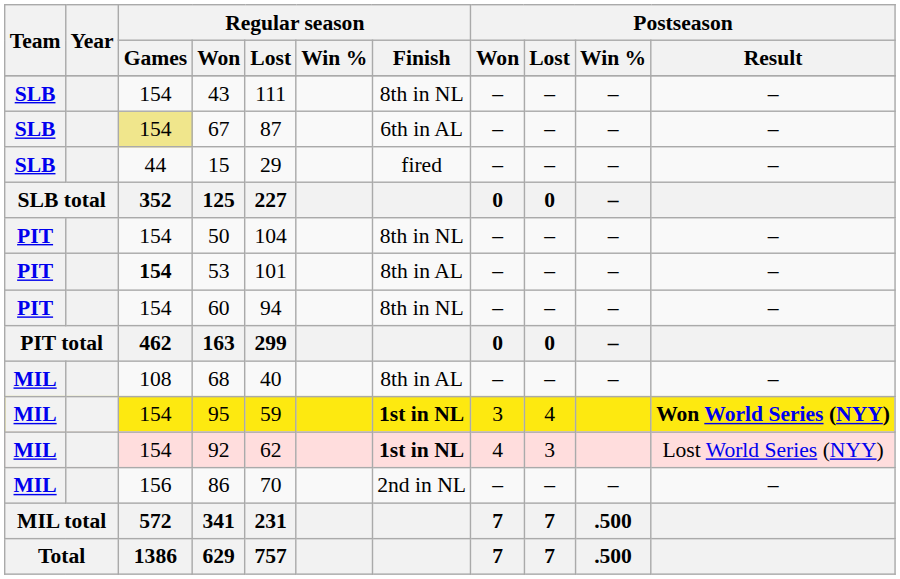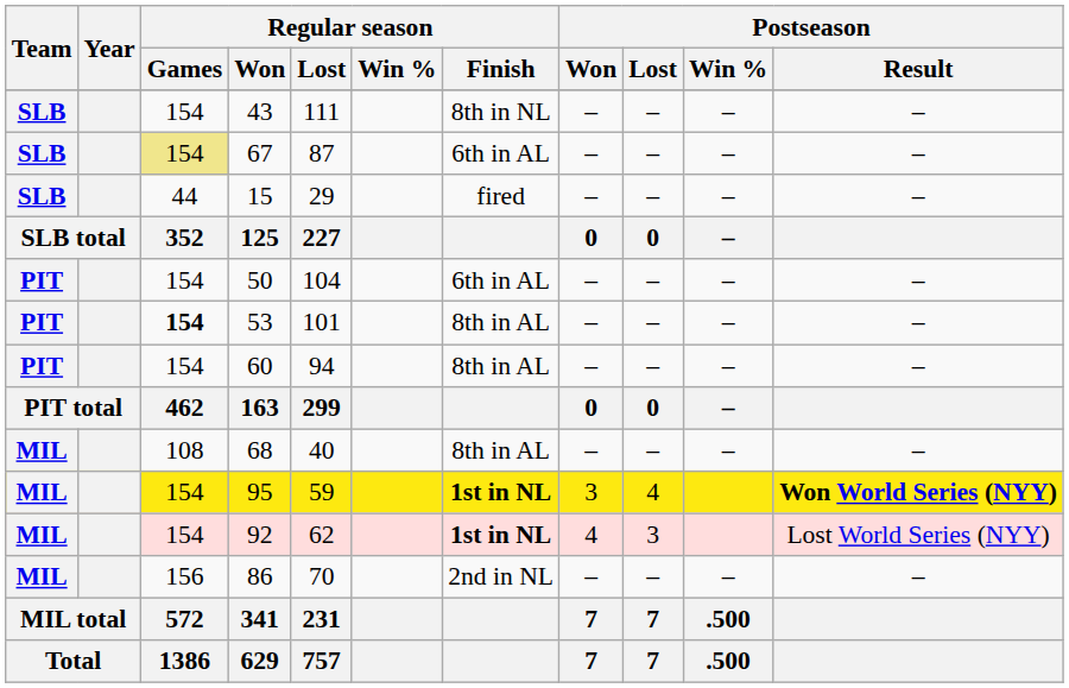50 | Regular season / Finish: 8th in NL -> 6th in AL
60 | Regular season / Finish: 8th in NL -> 8th in AL
